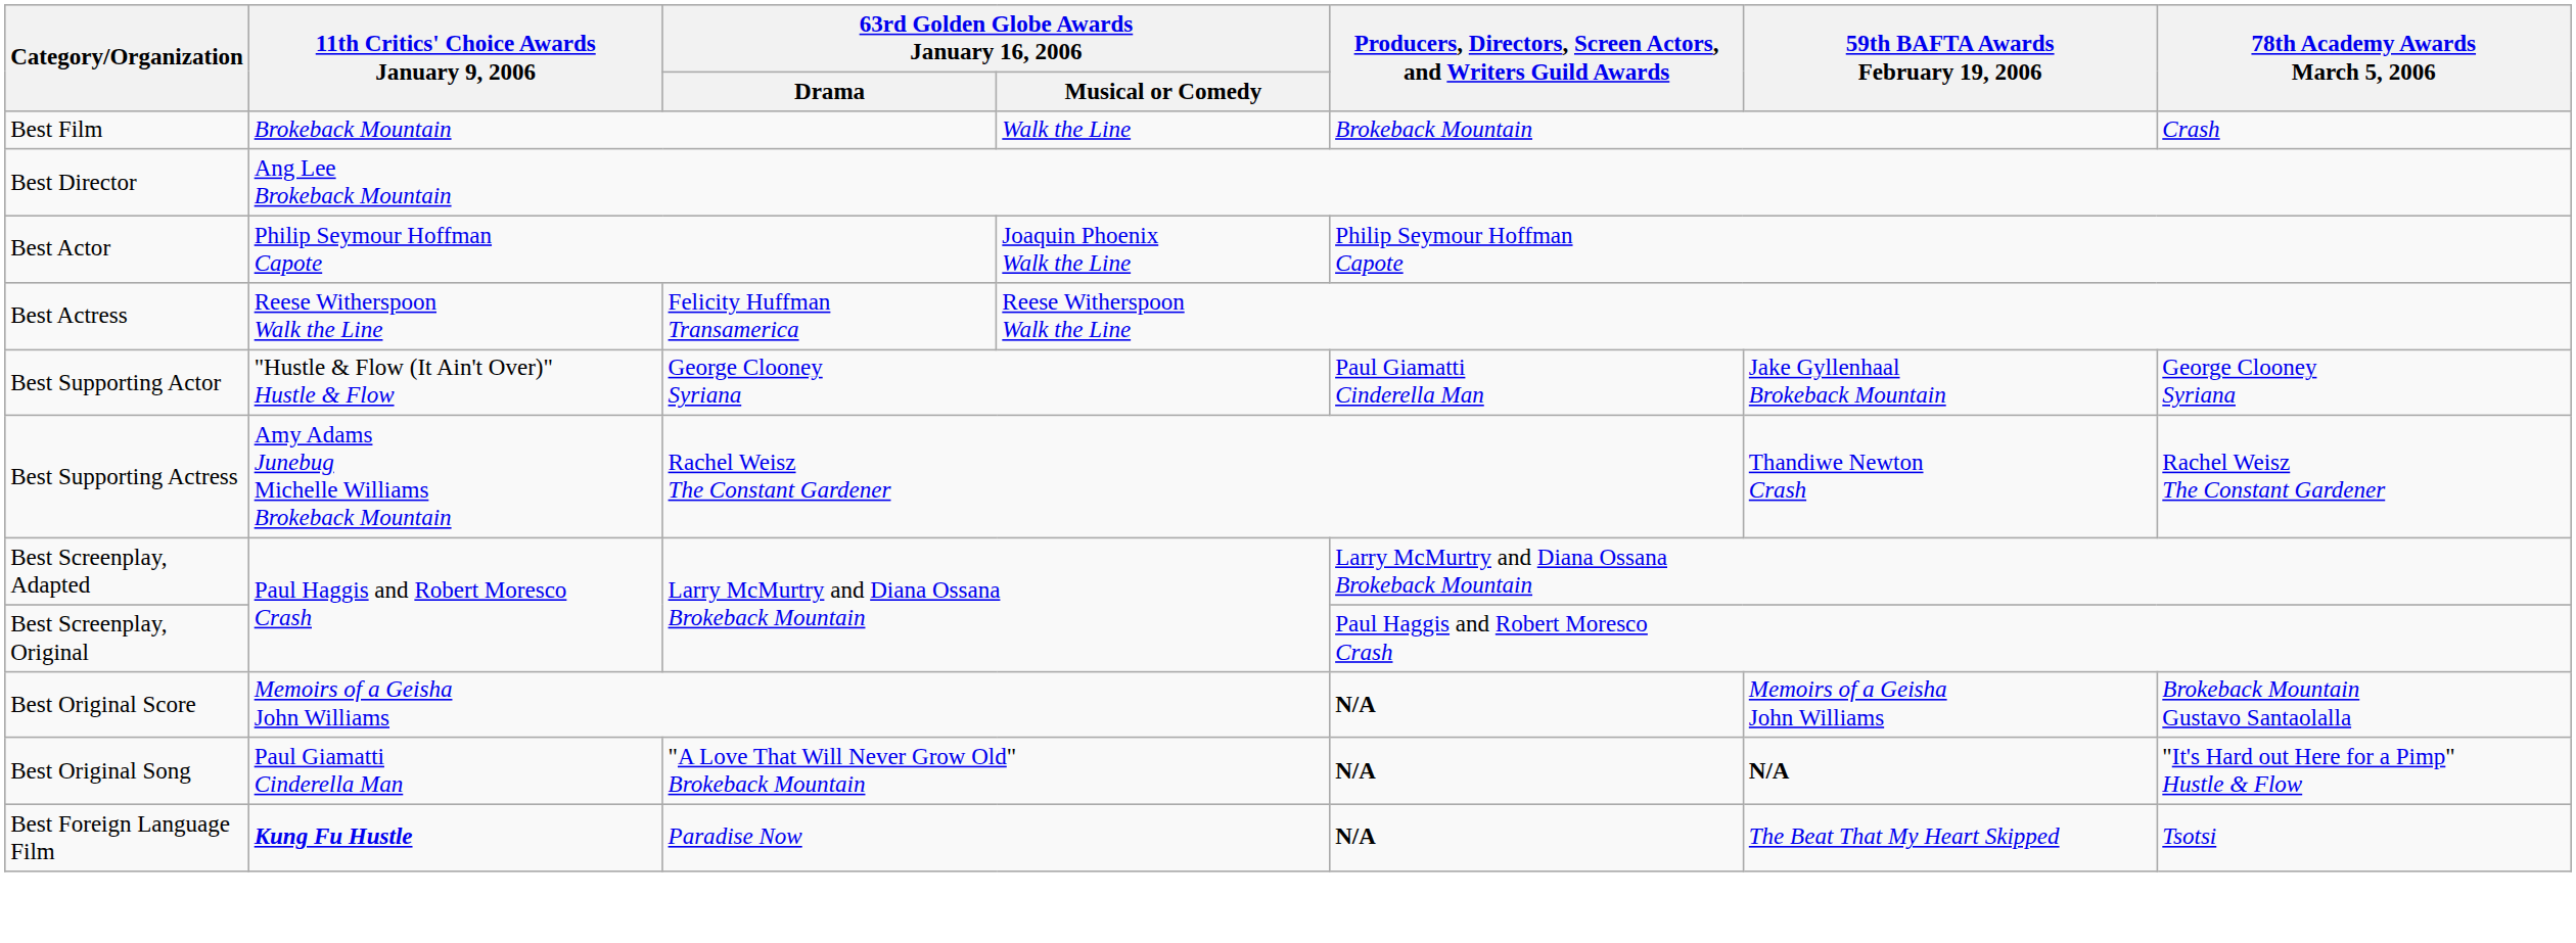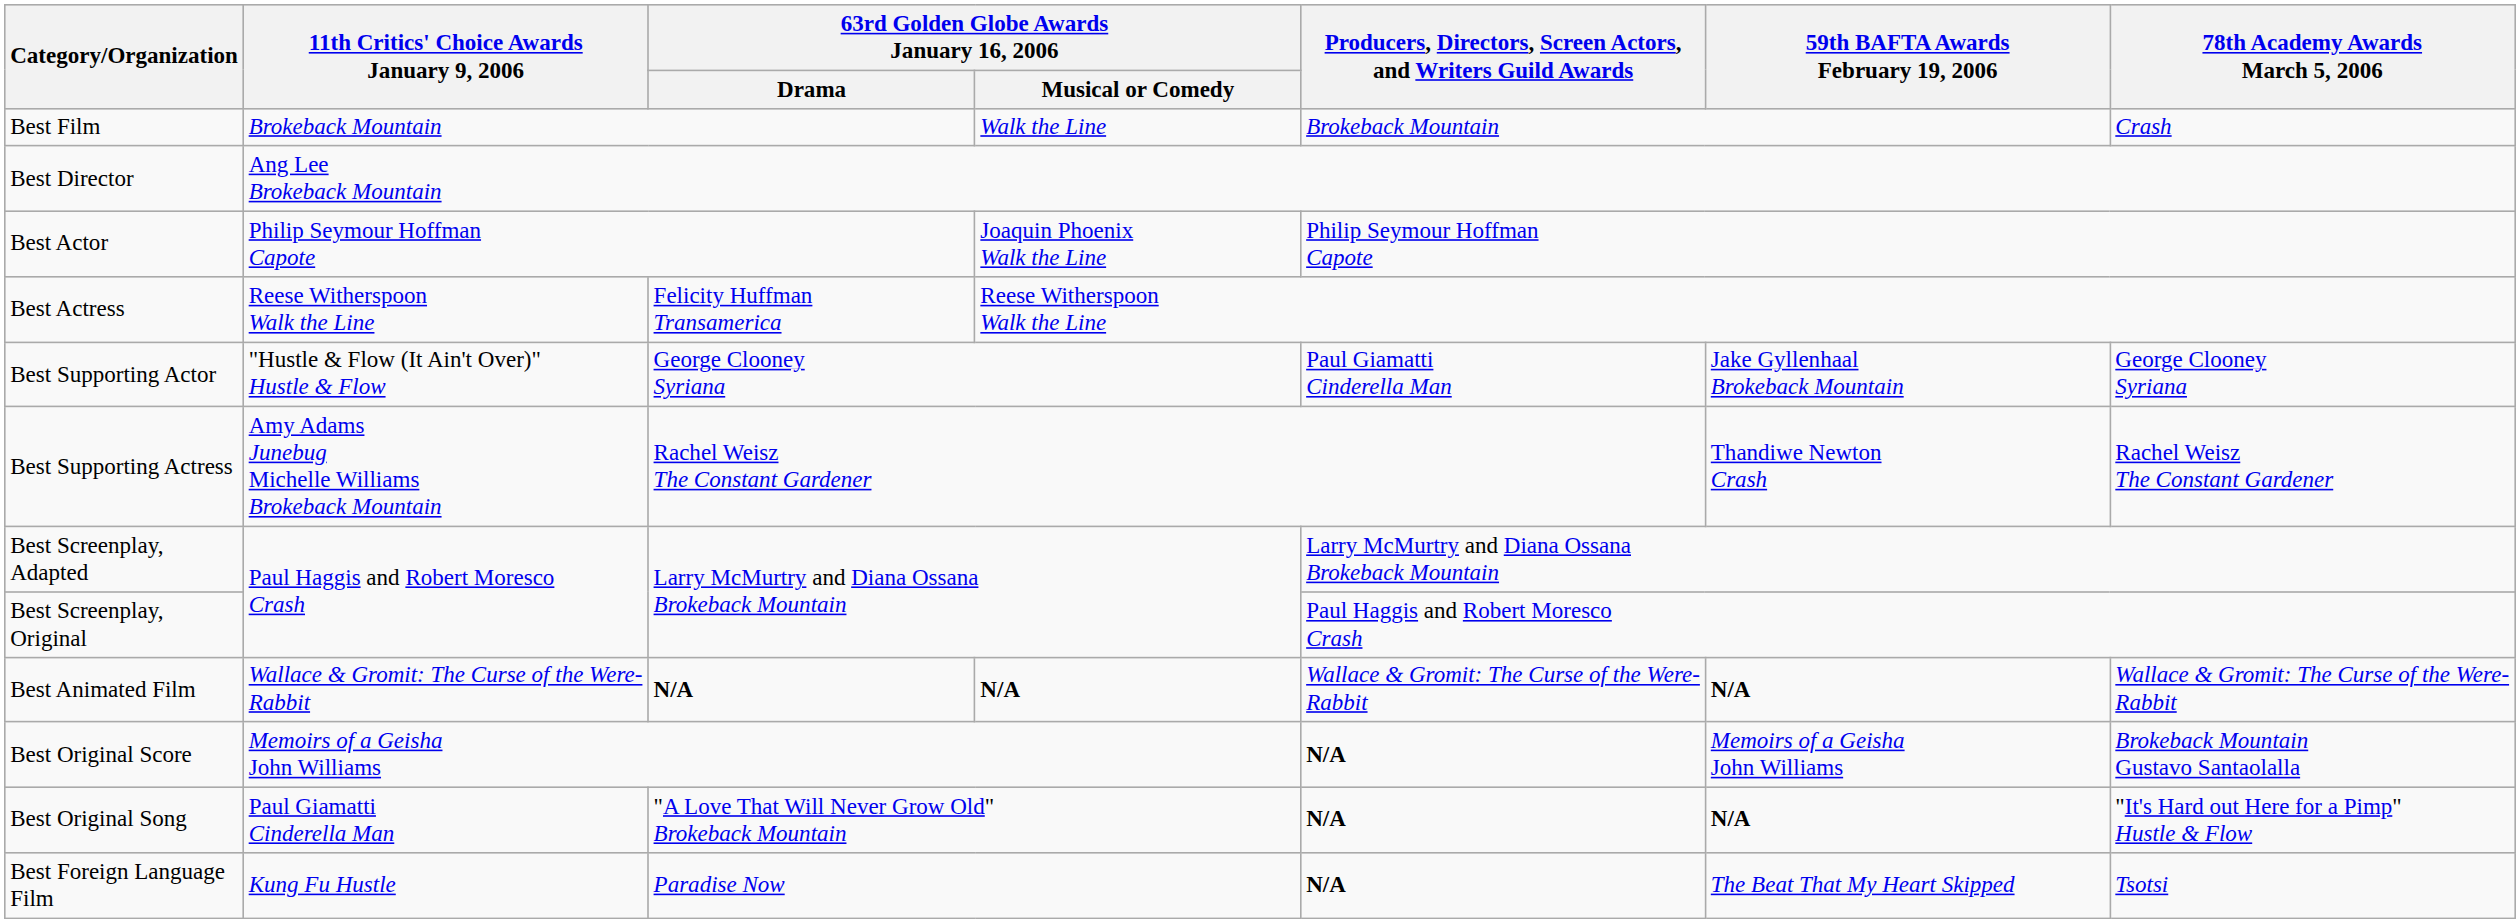+ row: Best Animated Film | Wallace & Gromit: The Curse of the Were-Rabbit | N/A | N/A | Wallace & Gromit: The Curse of the Were-Rabbit | N/A | Wallace & Gromit: The Curse of the Were-Rabbit
Best Foreign Language Film | 11th Critics' Choice Awards January 9, 2006: bold -> normal
